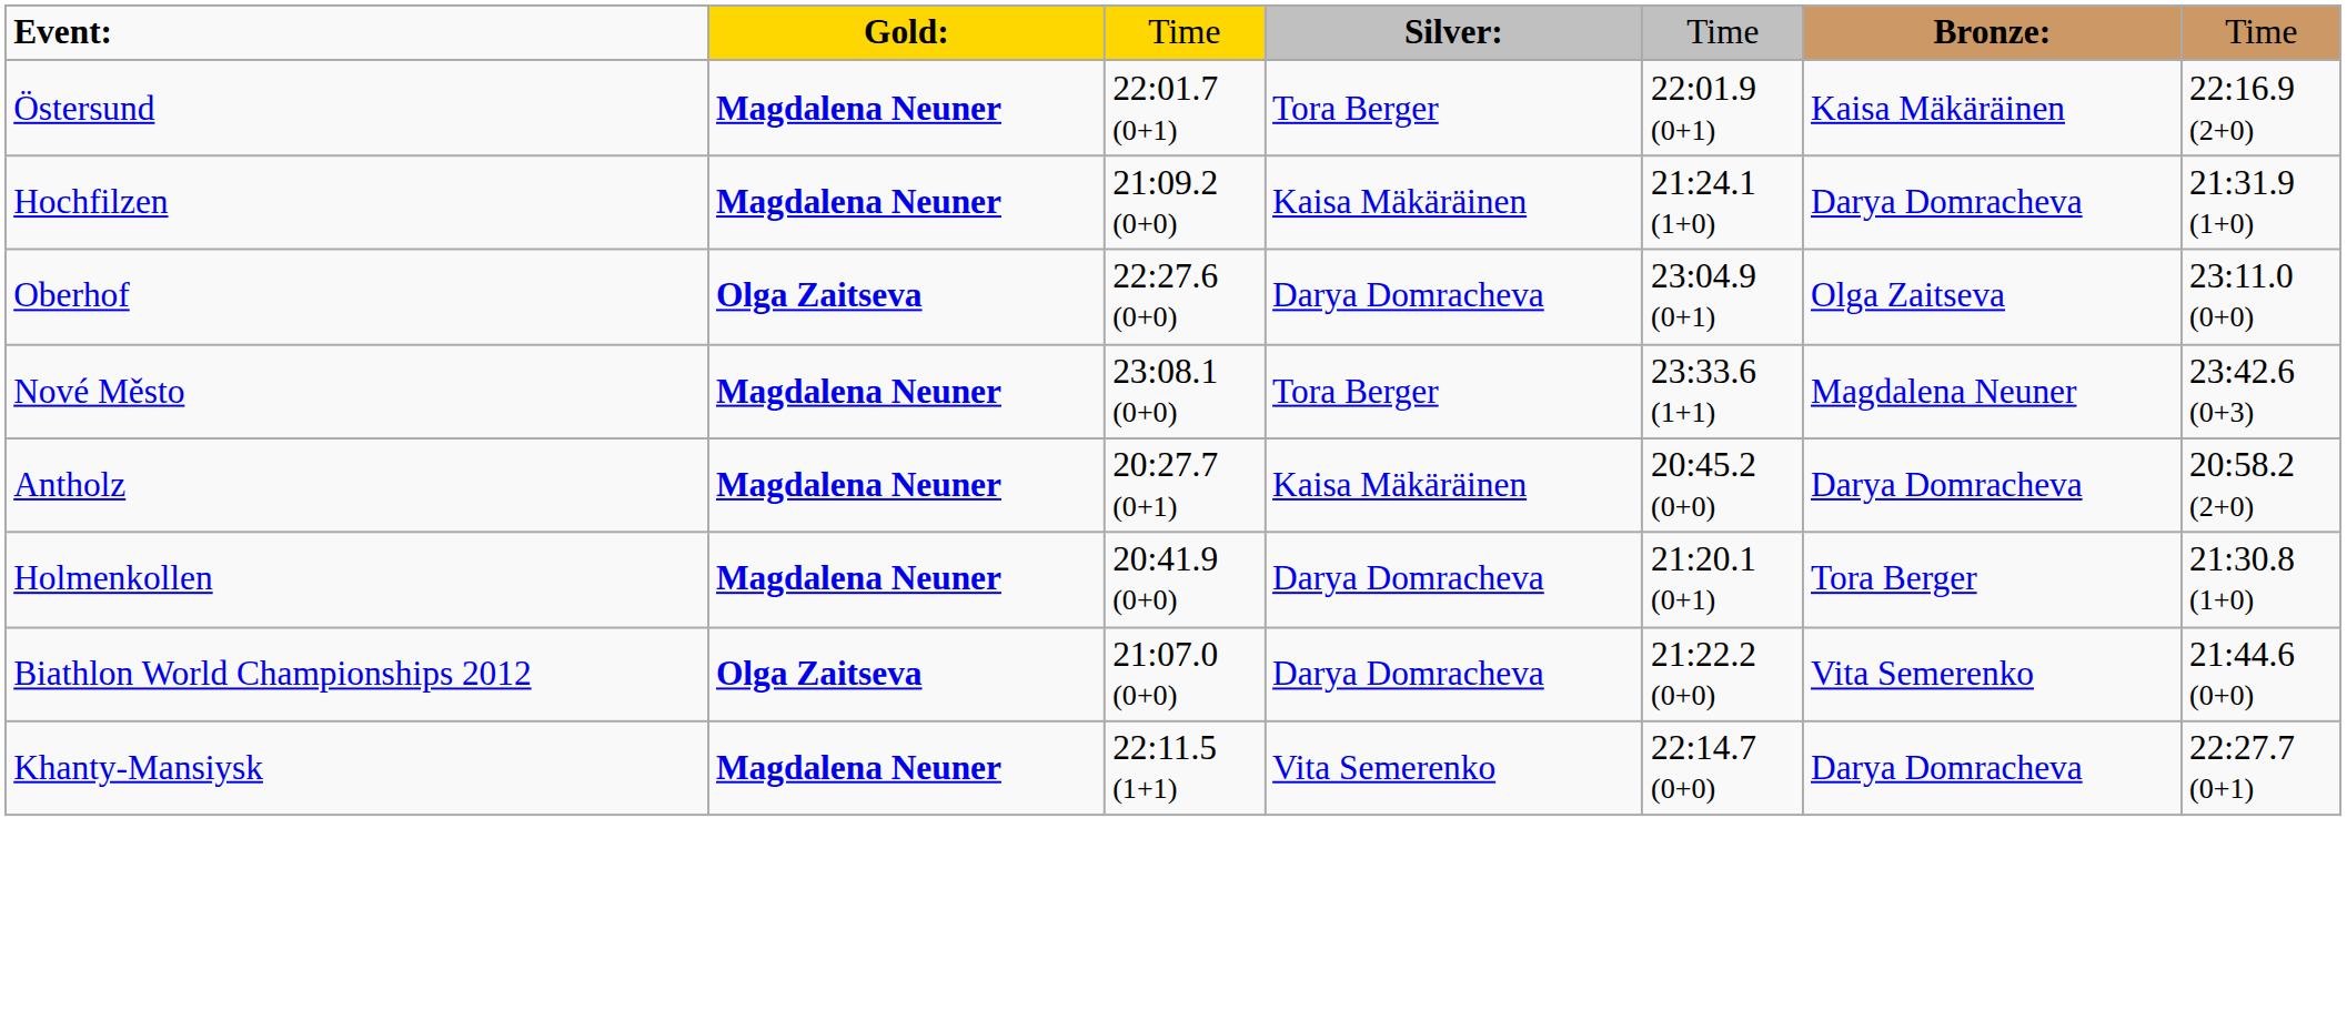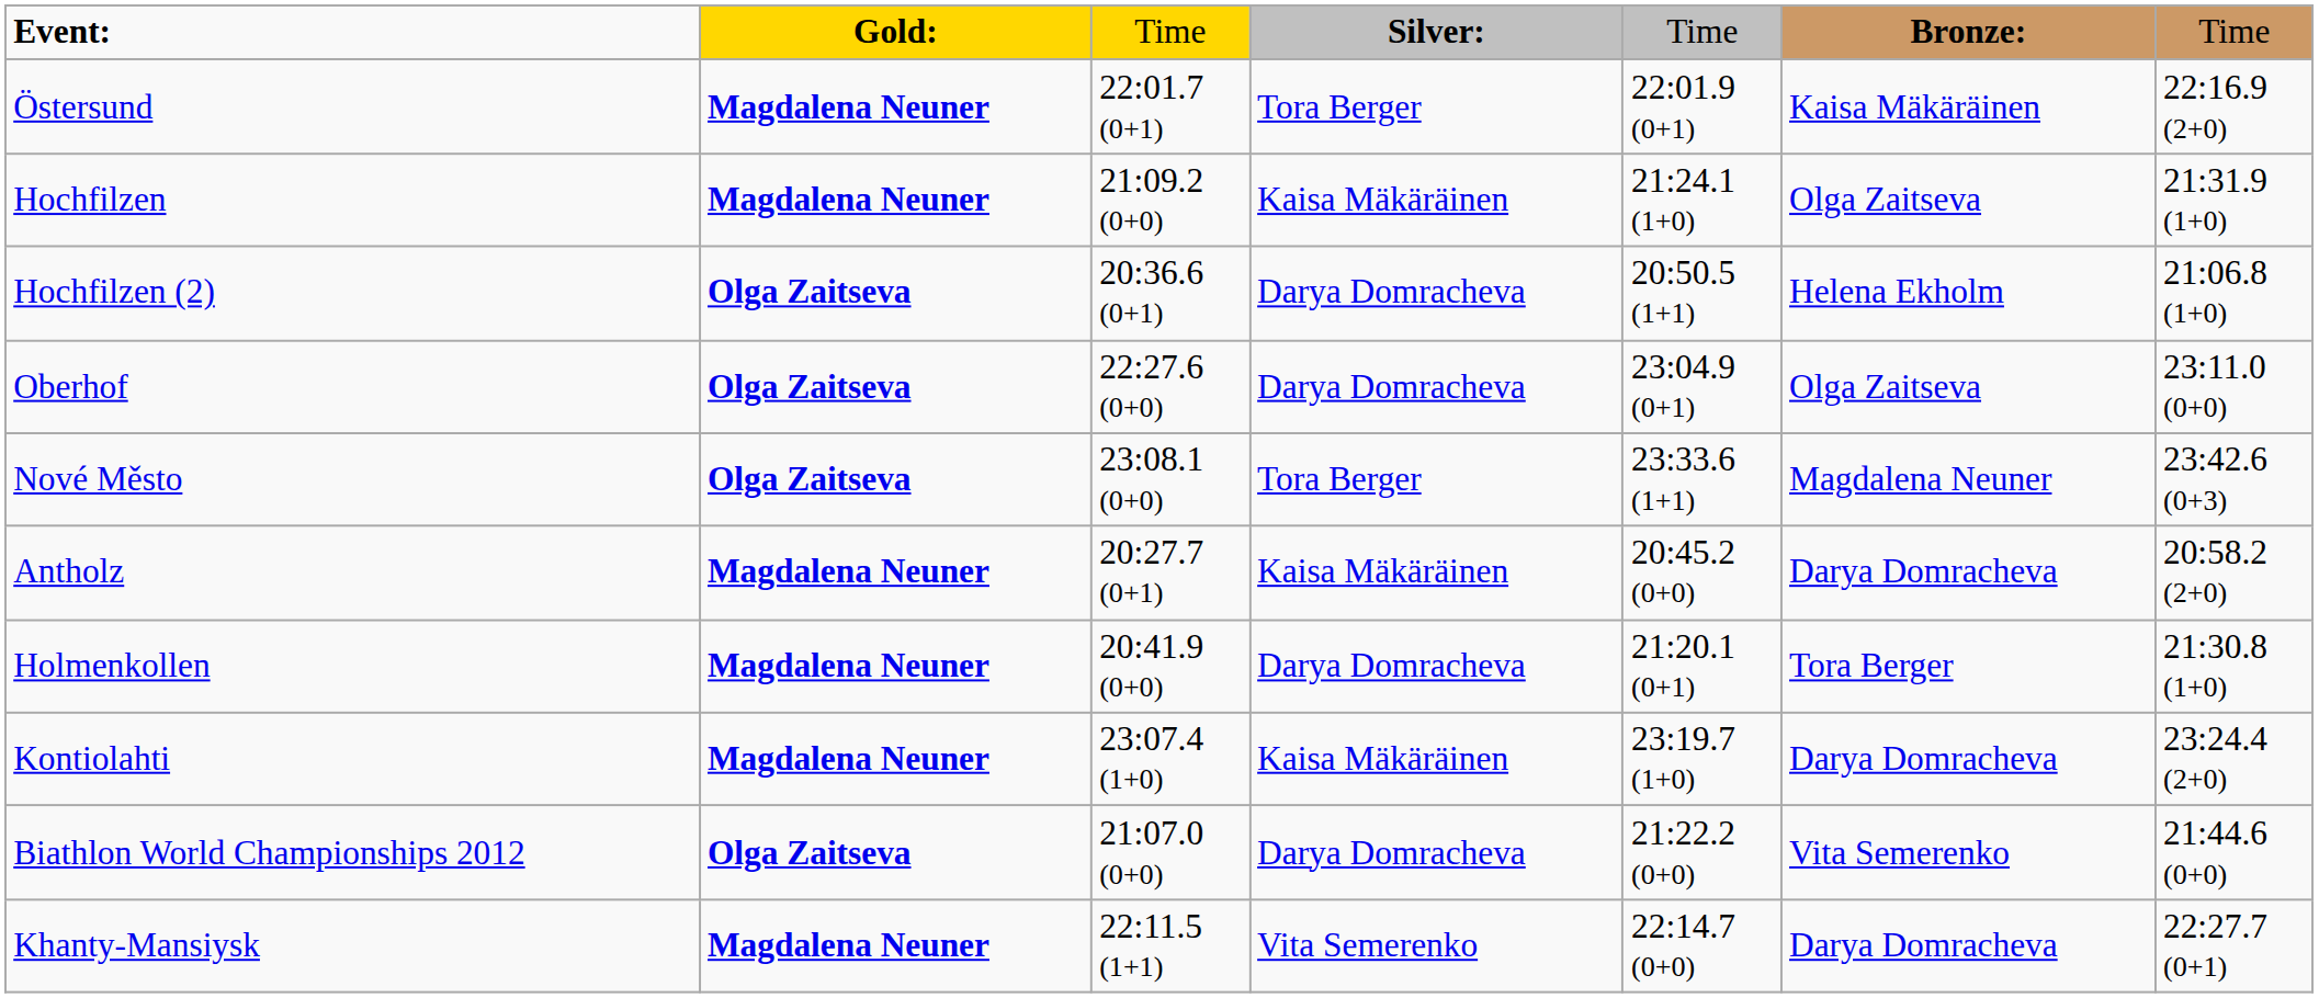Hochfilzen | column 6: Darya Domracheva -> Olga Zaitseva
+ row: Hochfilzen (2) | Olga Zaitseva | 20:36.6 (0+1) | Darya Domracheva | 20:50.5 (1+1) | Helena Ekholm | 21:06.8 (1+0)
Nové Město | column 2: Magdalena Neuner -> Olga Zaitseva
+ row: Kontiolahti | Magdalena Neuner | 23:07.4 (1+0) | Kaisa Mäkäräinen | 23:19.7 (1+0) | Darya Domracheva | 23:24.4 (2+0)
